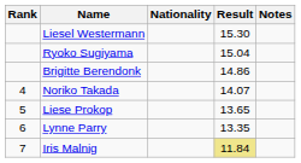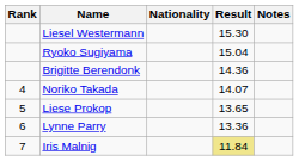Brigitte Berendonk | Result: 14.86 -> 14.36
Lynne Parry | Result: 13.35 -> 13.36
